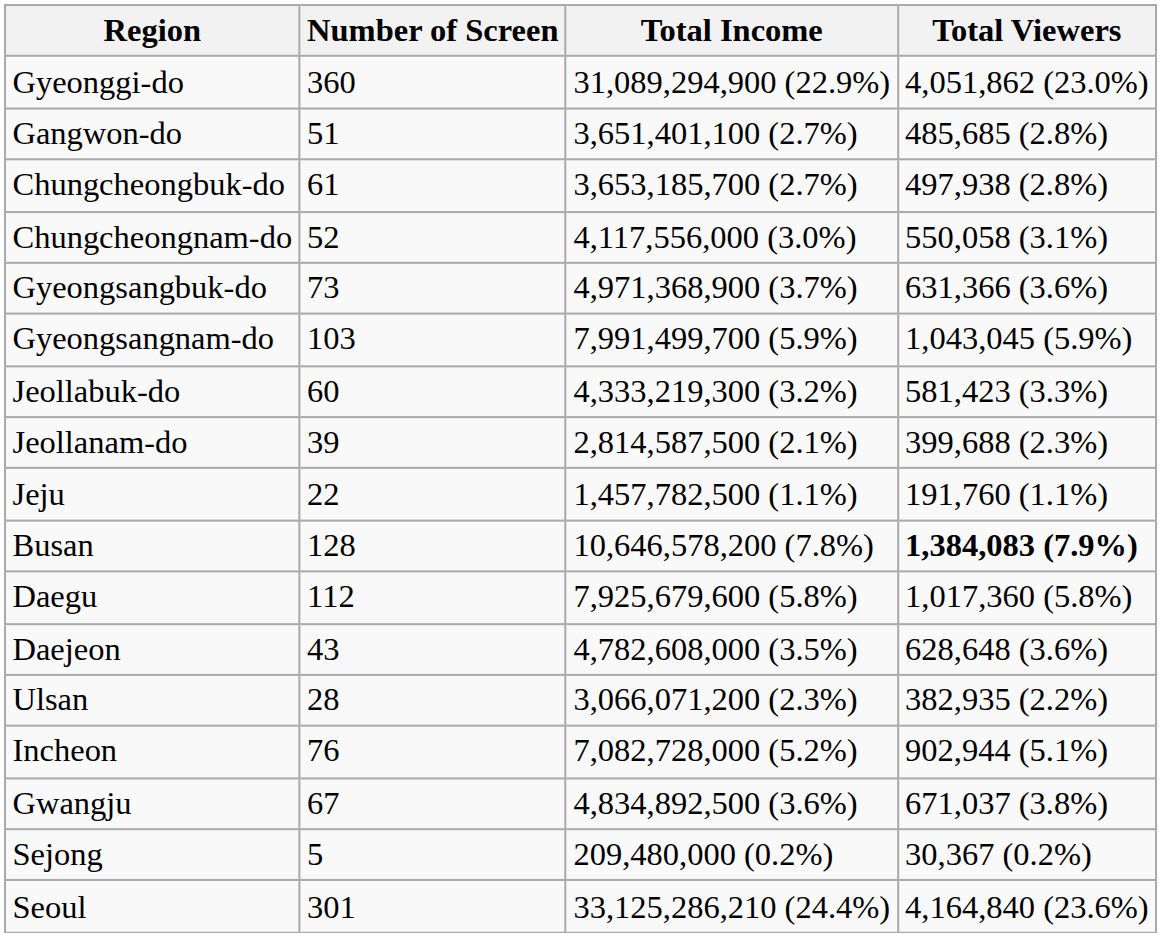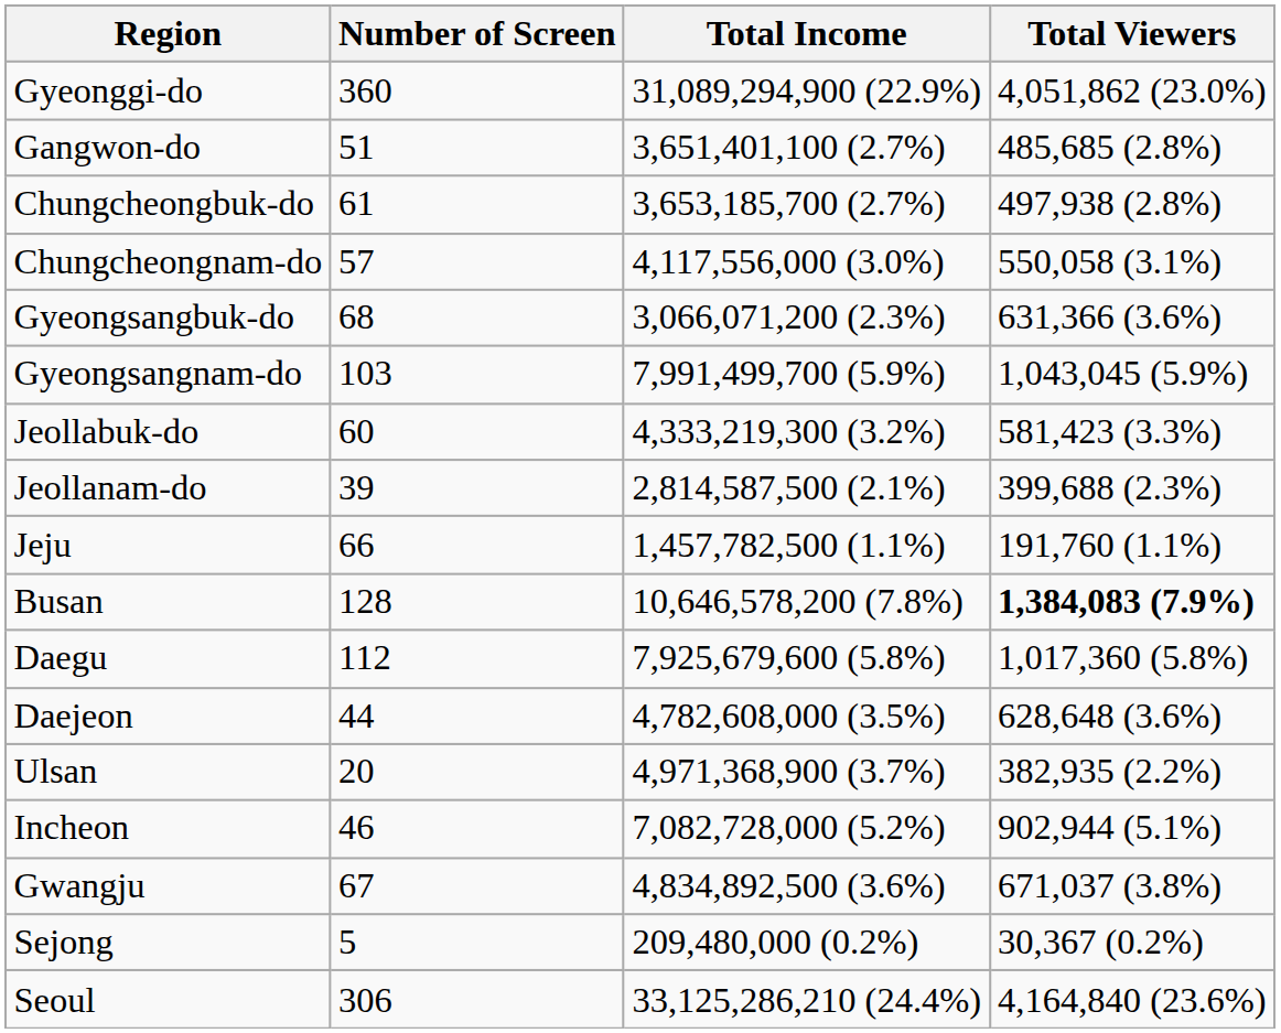Chungcheongnam-do | Number of Screen: 52 -> 57
Gyeongsangbuk-do | Number of Screen: 73 -> 68
Gyeongsangbuk-do | Total Income: 4,971,368,900 (3.7%) -> 3,066,071,200 (2.3%)
Jeju | Number of Screen: 22 -> 66
Daejeon | Number of Screen: 43 -> 44
Ulsan | Number of Screen: 28 -> 20
Ulsan | Total Income: 3,066,071,200 (2.3%) -> 4,971,368,900 (3.7%)
Incheon | Number of Screen: 76 -> 46
Seoul | Number of Screen: 301 -> 306
